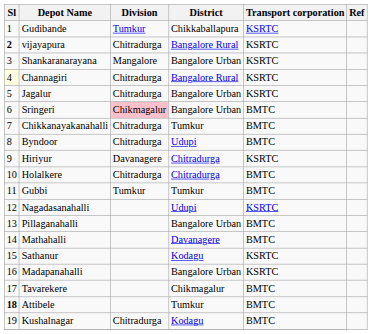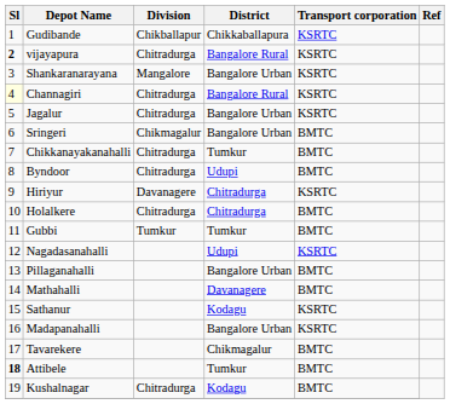Gudibande | Division: Tumkur -> Chikballapur
Sringeri | Division: pink background -> no background
